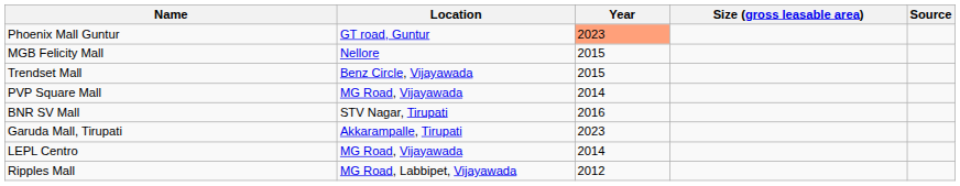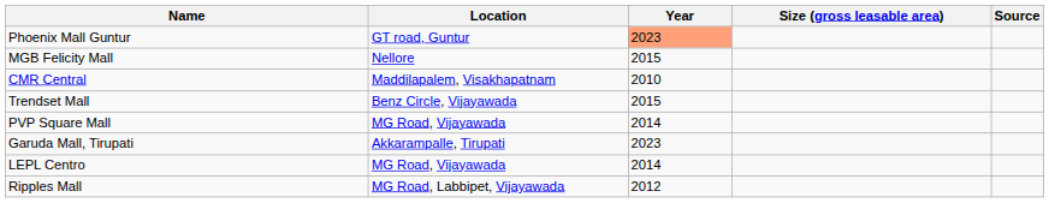+ row: CMR Central | Maddilapalem, Visakhapatnam | 2010
- row: BNR SV Mall | STV Nagar, Tirupati | 2016
